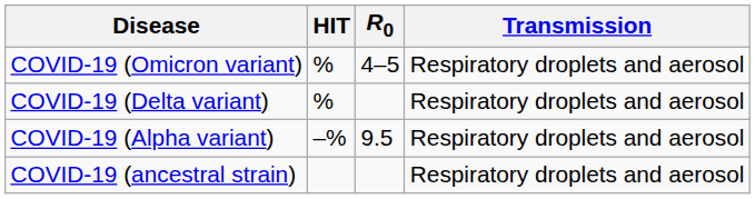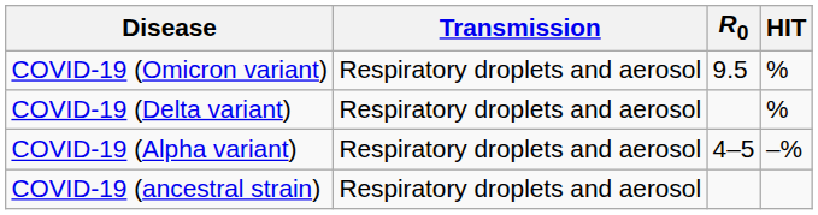columns swapped: Transmission <-> HIT
COVID-19 (Omicron variant) | R0: 4–5 -> 9.5
COVID-19 (Alpha variant) | R0: 9.5 -> 4–5
